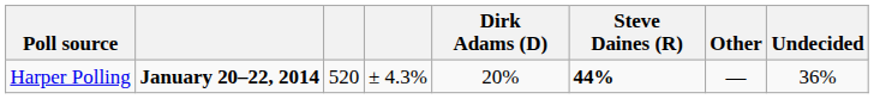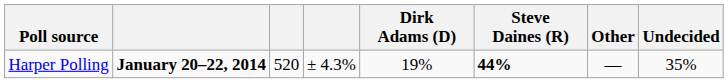Harper Polling | Dirk Adams (D): 20% -> 19%
Harper Polling | Undecided: 36% -> 35%
